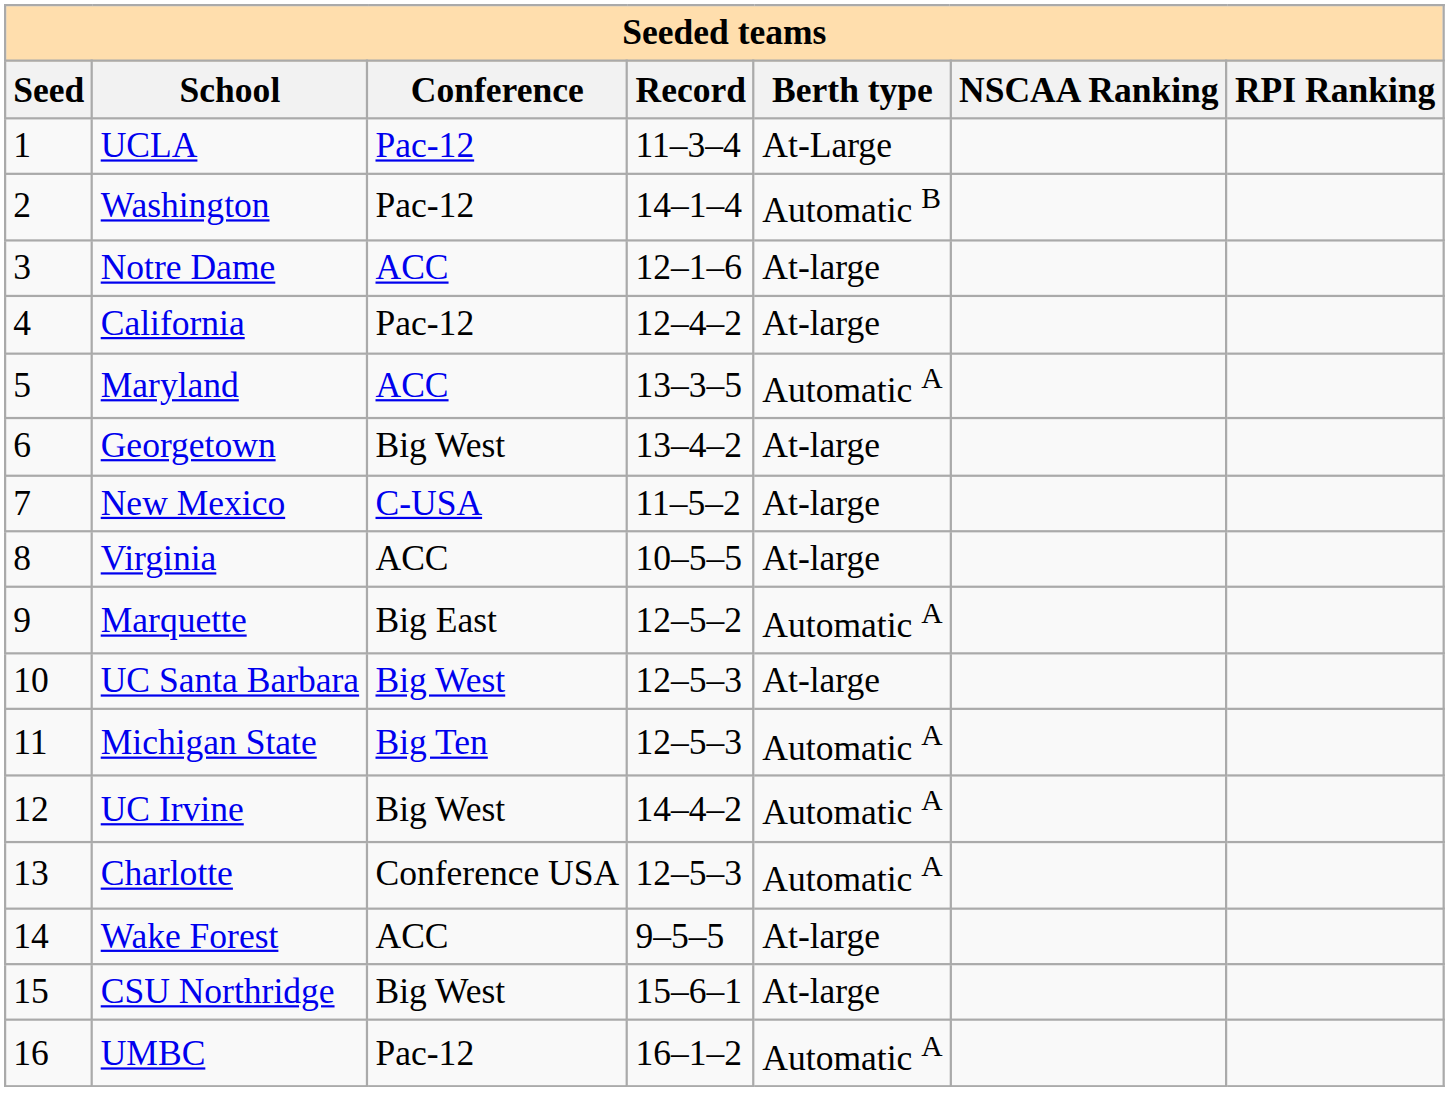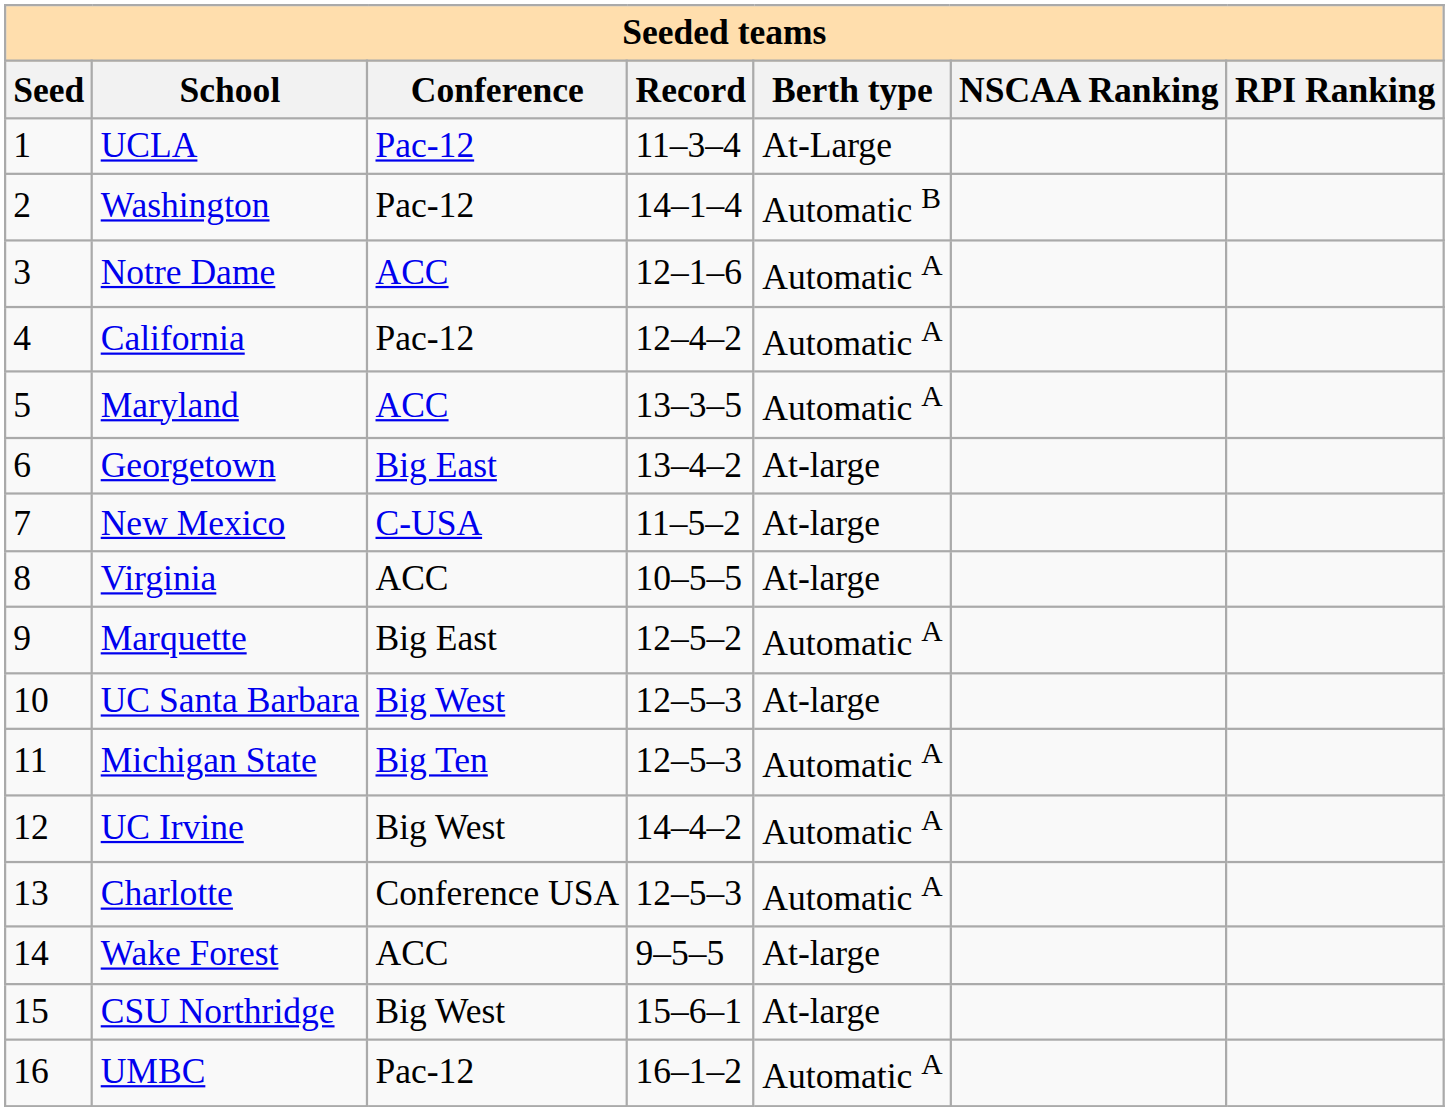Notre Dame | Berth type: At-large -> Automatic A
California | Berth type: At-large -> Automatic A
Georgetown | Conference: Big West -> Big East
